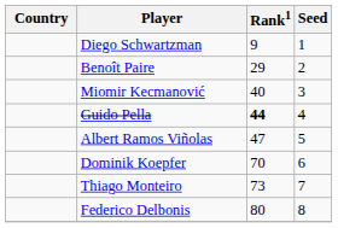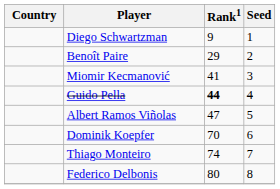Miomir Kecmanović | Rank1: 40 -> 41
Thiago Monteiro | Rank1: 73 -> 74
